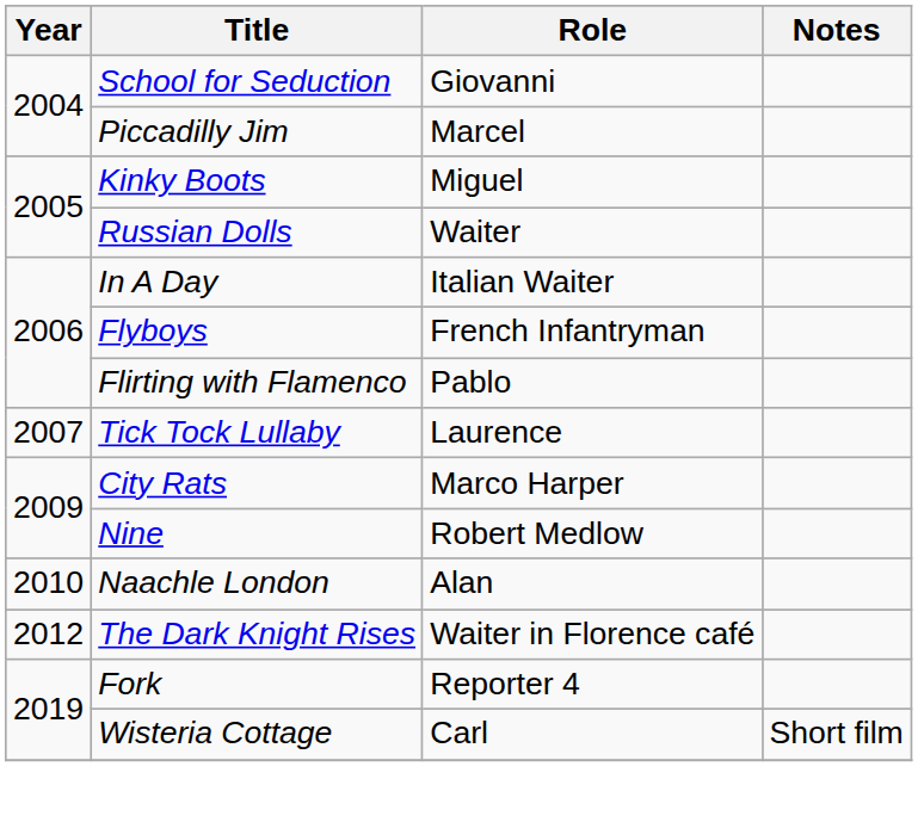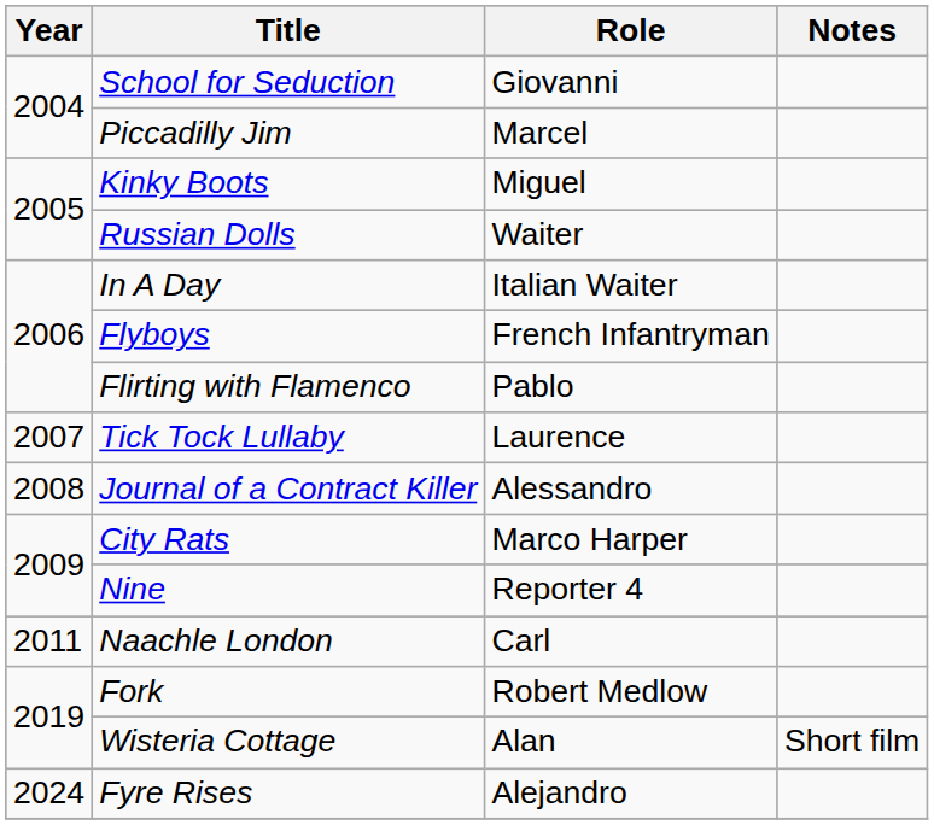+ row: 2008 | Journal of a Contract Killer | Alessandro
Nine | Role: Robert Medlow -> Reporter 4
Naachle London | Year: 2010 -> 2011
Naachle London | Role: Alan -> Carl
- row: 2012 | The Dark Knight Rises | Waiter in Florence café
Fork | Role: Reporter 4 -> Robert Medlow
Wisteria Cottage | Role: Carl -> Alan
+ row: 2024 | Fyre Rises | Alejandro
